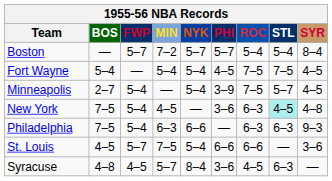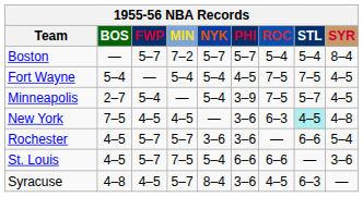New York | FWP: 5–4 -> 4–5
- row: Philadelphia | 7–5 | 5–4 | 6–3 | 6–6 | — | 6–3 | 6–3 | 9–3
+ row: Rochester | 4–5 | 5–7 | 5–7 | 3–6 | 3–6 | — | 6–6 | 5–4
